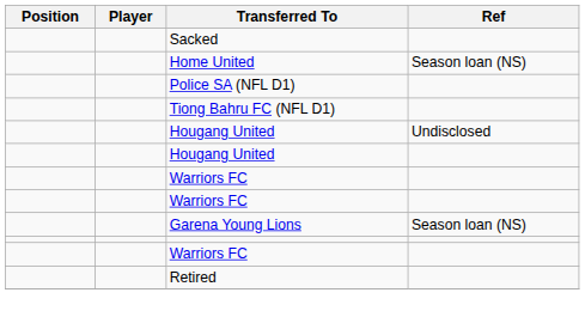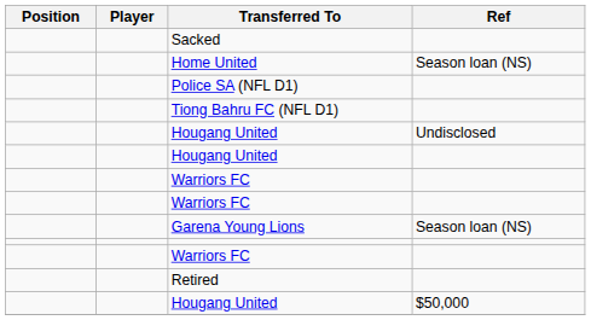+ row: Hougang United | $50,000
